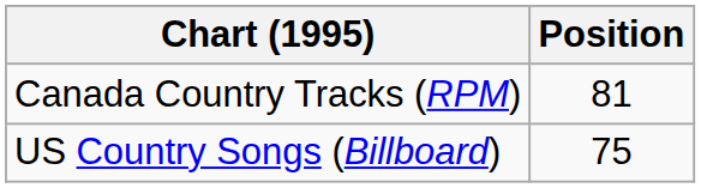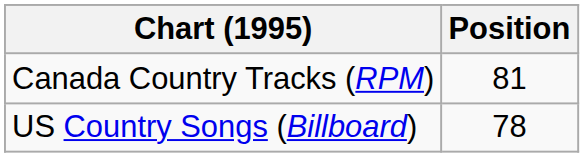US Country Songs (Billboard) | Position: 75 -> 78
